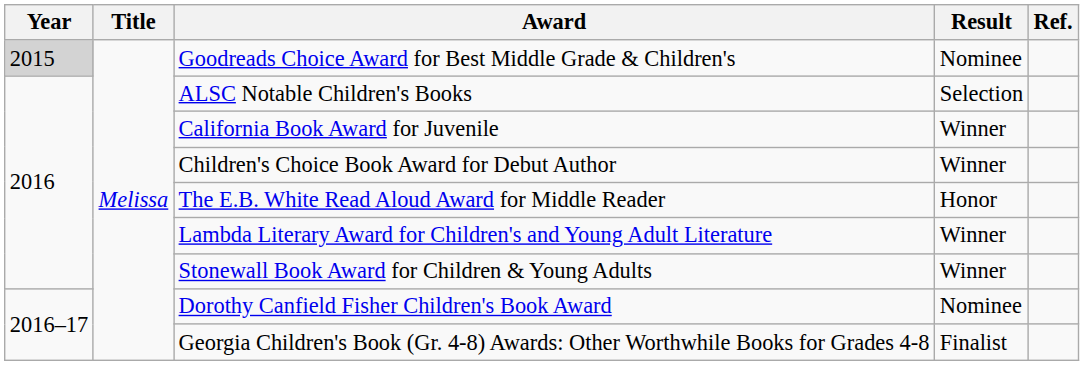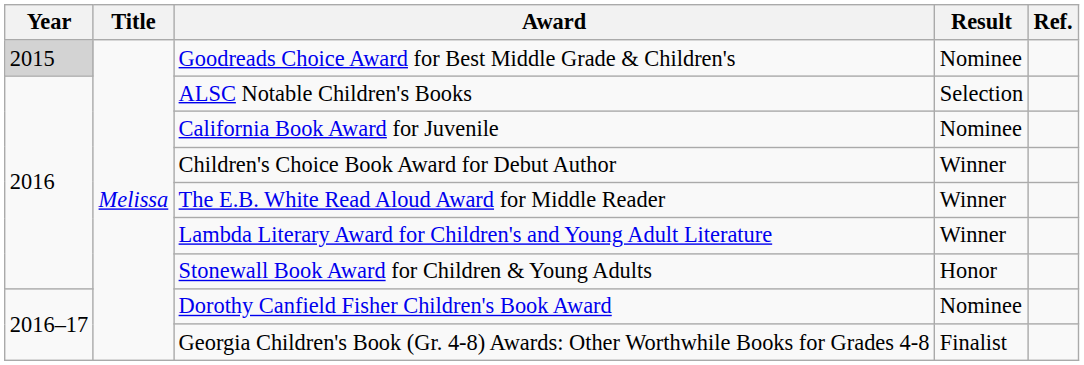California Book Award for Juvenile | Result: Winner -> Nominee
The E.B. White Read Aloud Award for Middle Reader | Result: Honor -> Winner
Stonewall Book Award for Children & Young Adults | Result: Winner -> Honor
